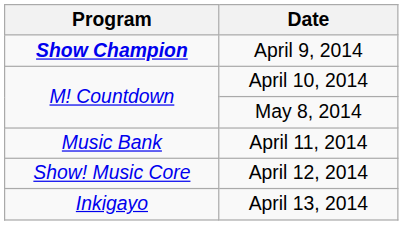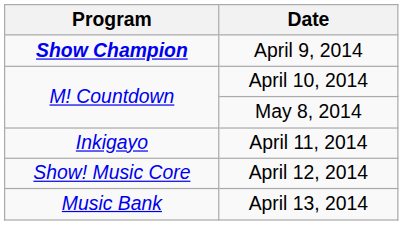April 11, 2014 | Program: Music Bank -> Inkigayo
April 13, 2014 | Program: Inkigayo -> Music Bank
